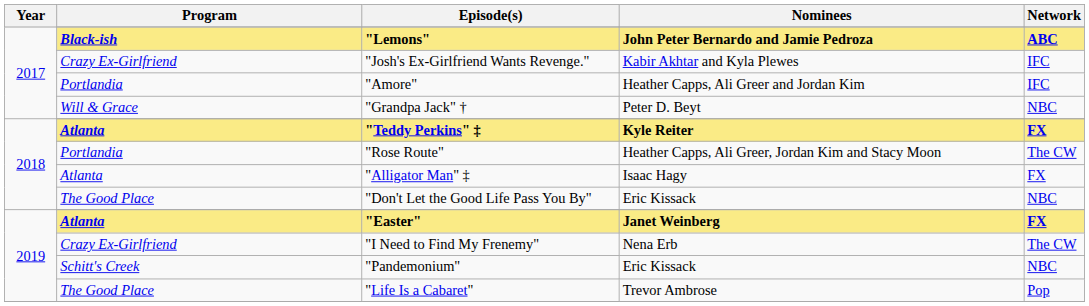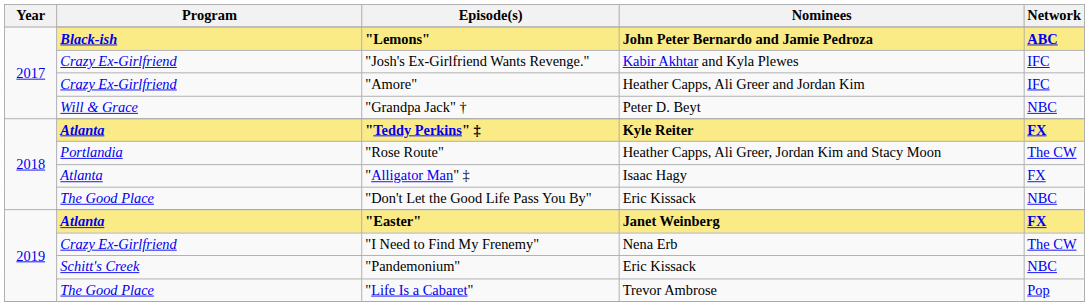"Amore" | Program: Portlandia -> Crazy Ex-Girlfriend
